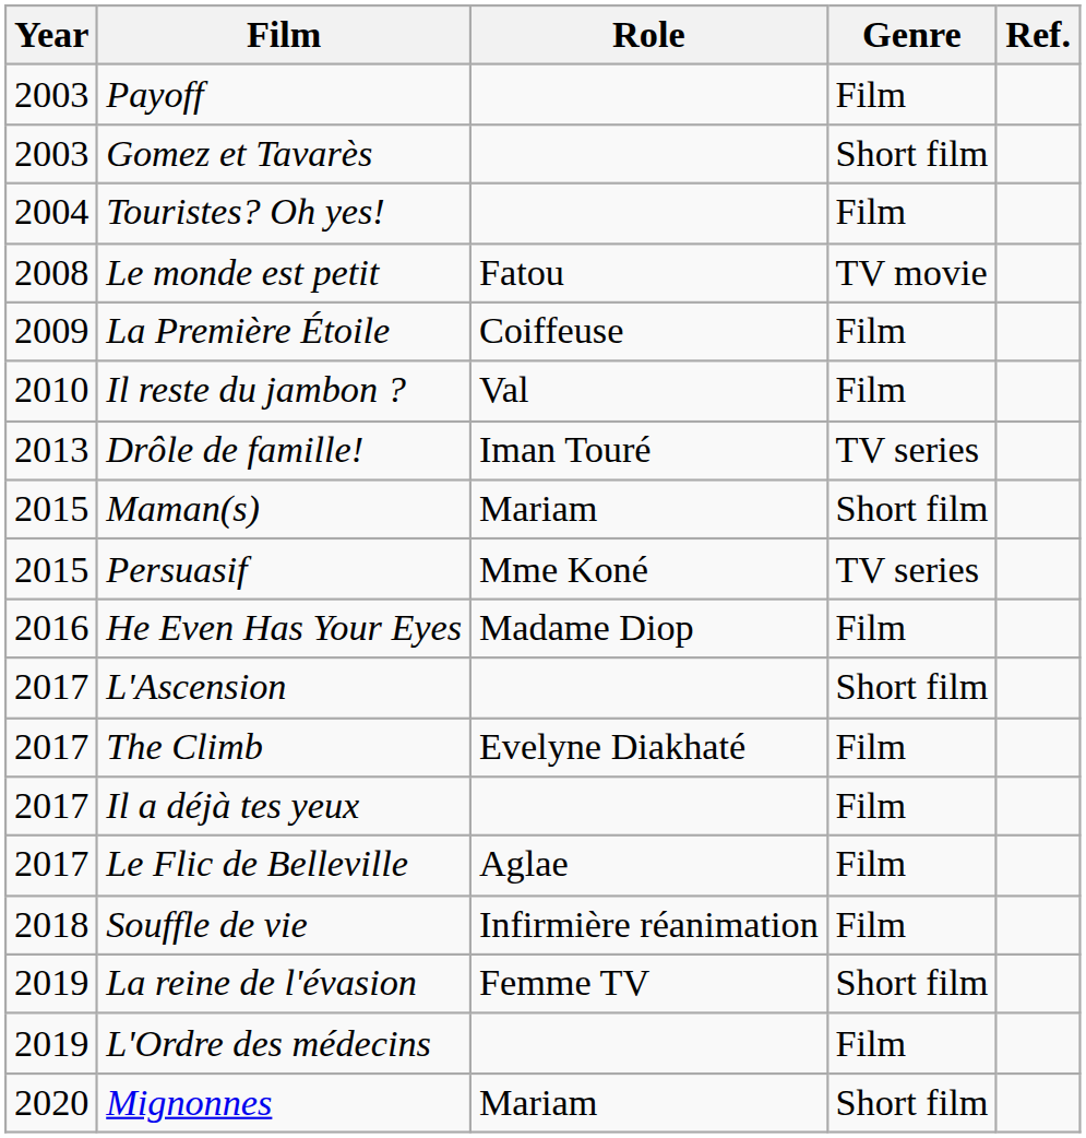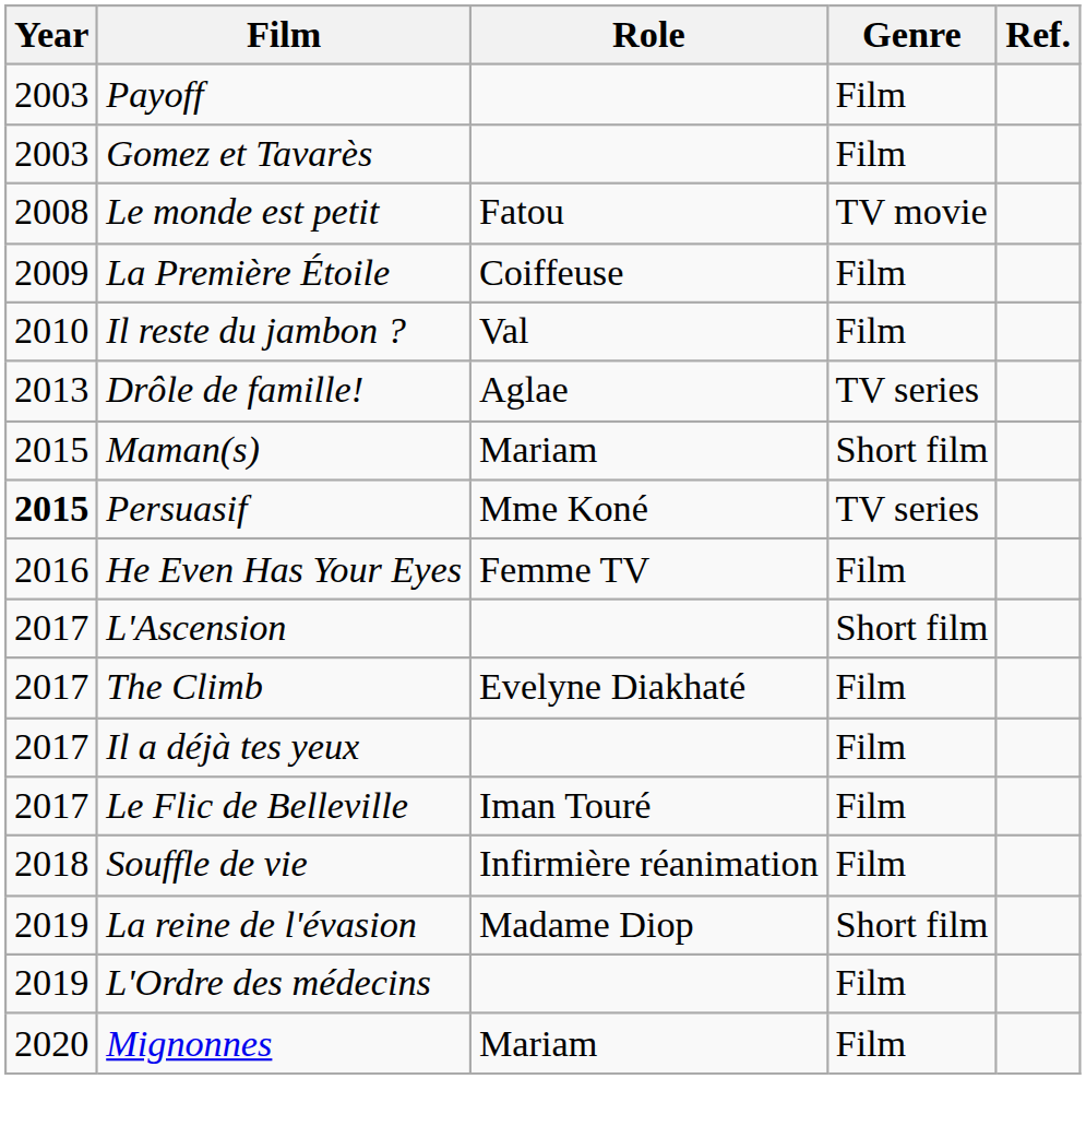Gomez et Tavarès | Genre: Short film -> Film
- row: 2004 | Touristes? Oh yes! | Film
Drôle de famille! | Role: Iman Touré -> Aglae
Persuasif | Year: normal -> bold
He Even Has Your Eyes | Role: Madame Diop -> Femme TV
Le Flic de Belleville | Role: Aglae -> Iman Touré
La reine de l'évasion | Role: Femme TV -> Madame Diop
Mignonnes | Genre: Short film -> Film
